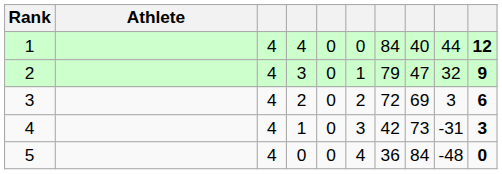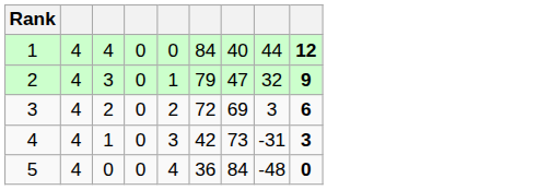- column: Athlete
